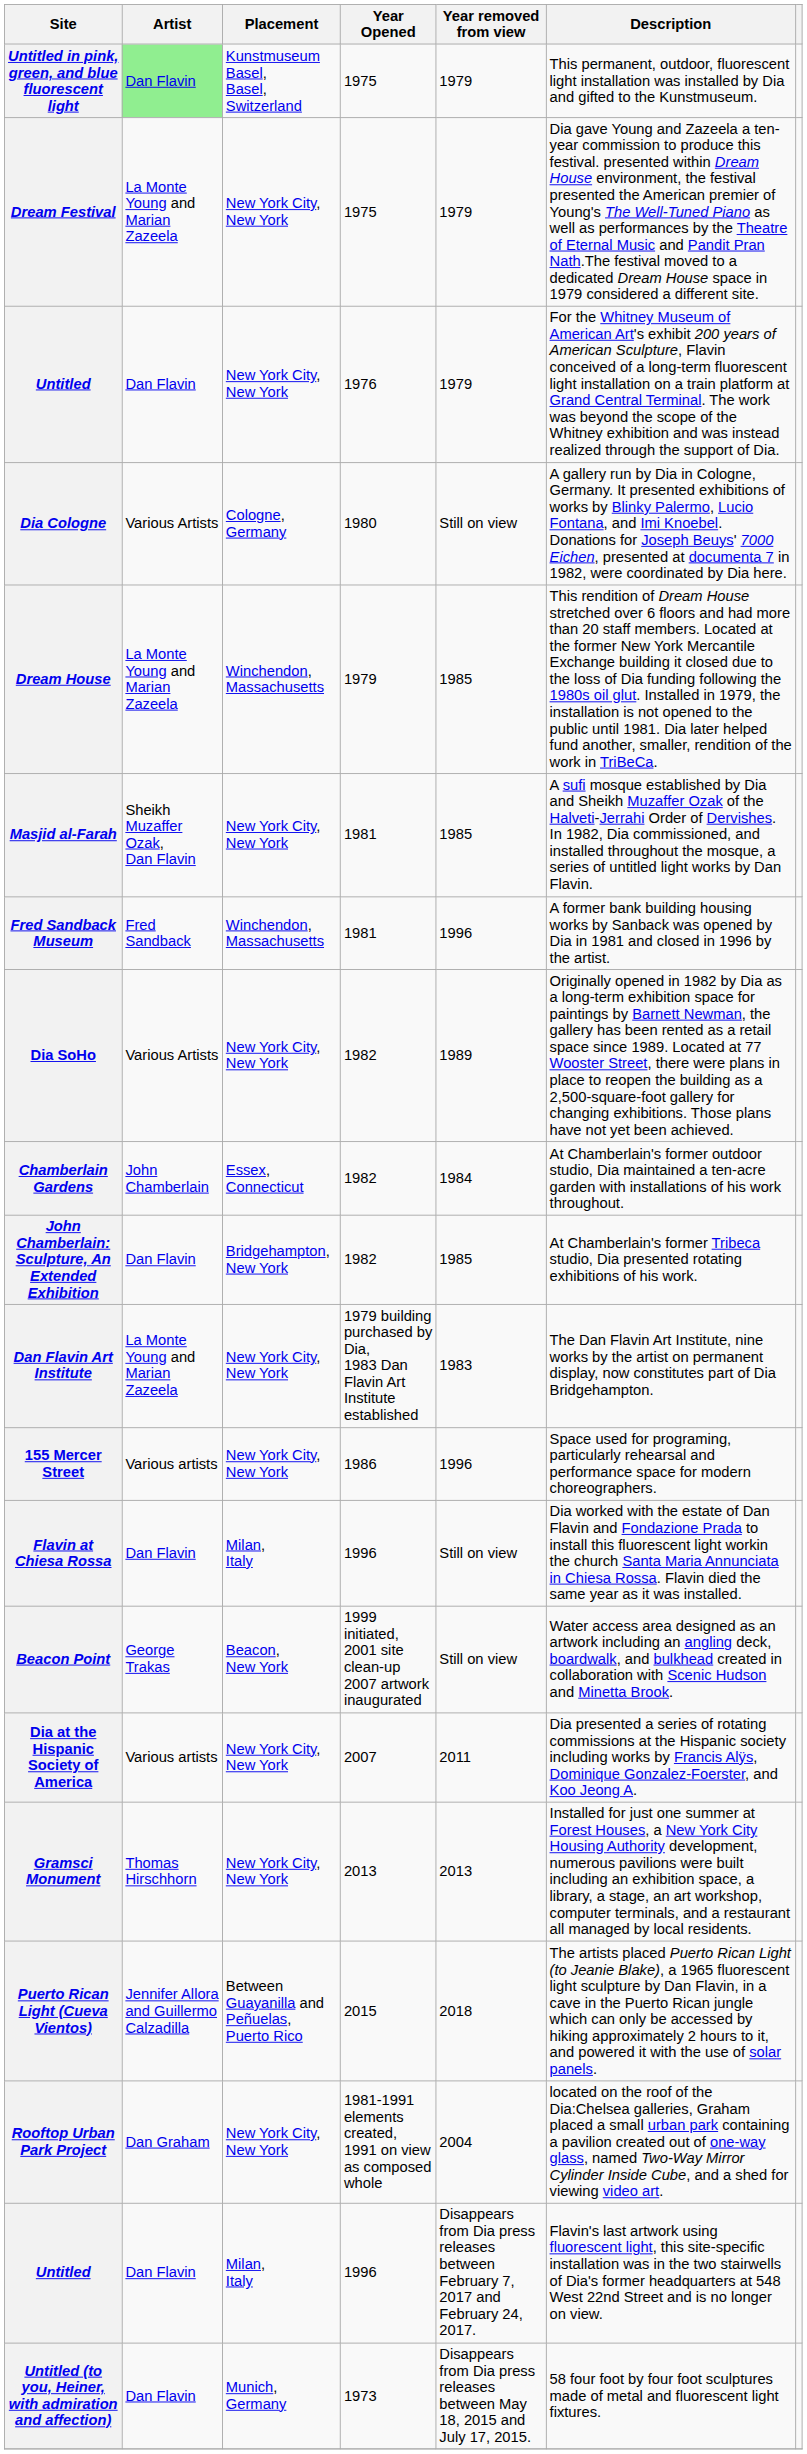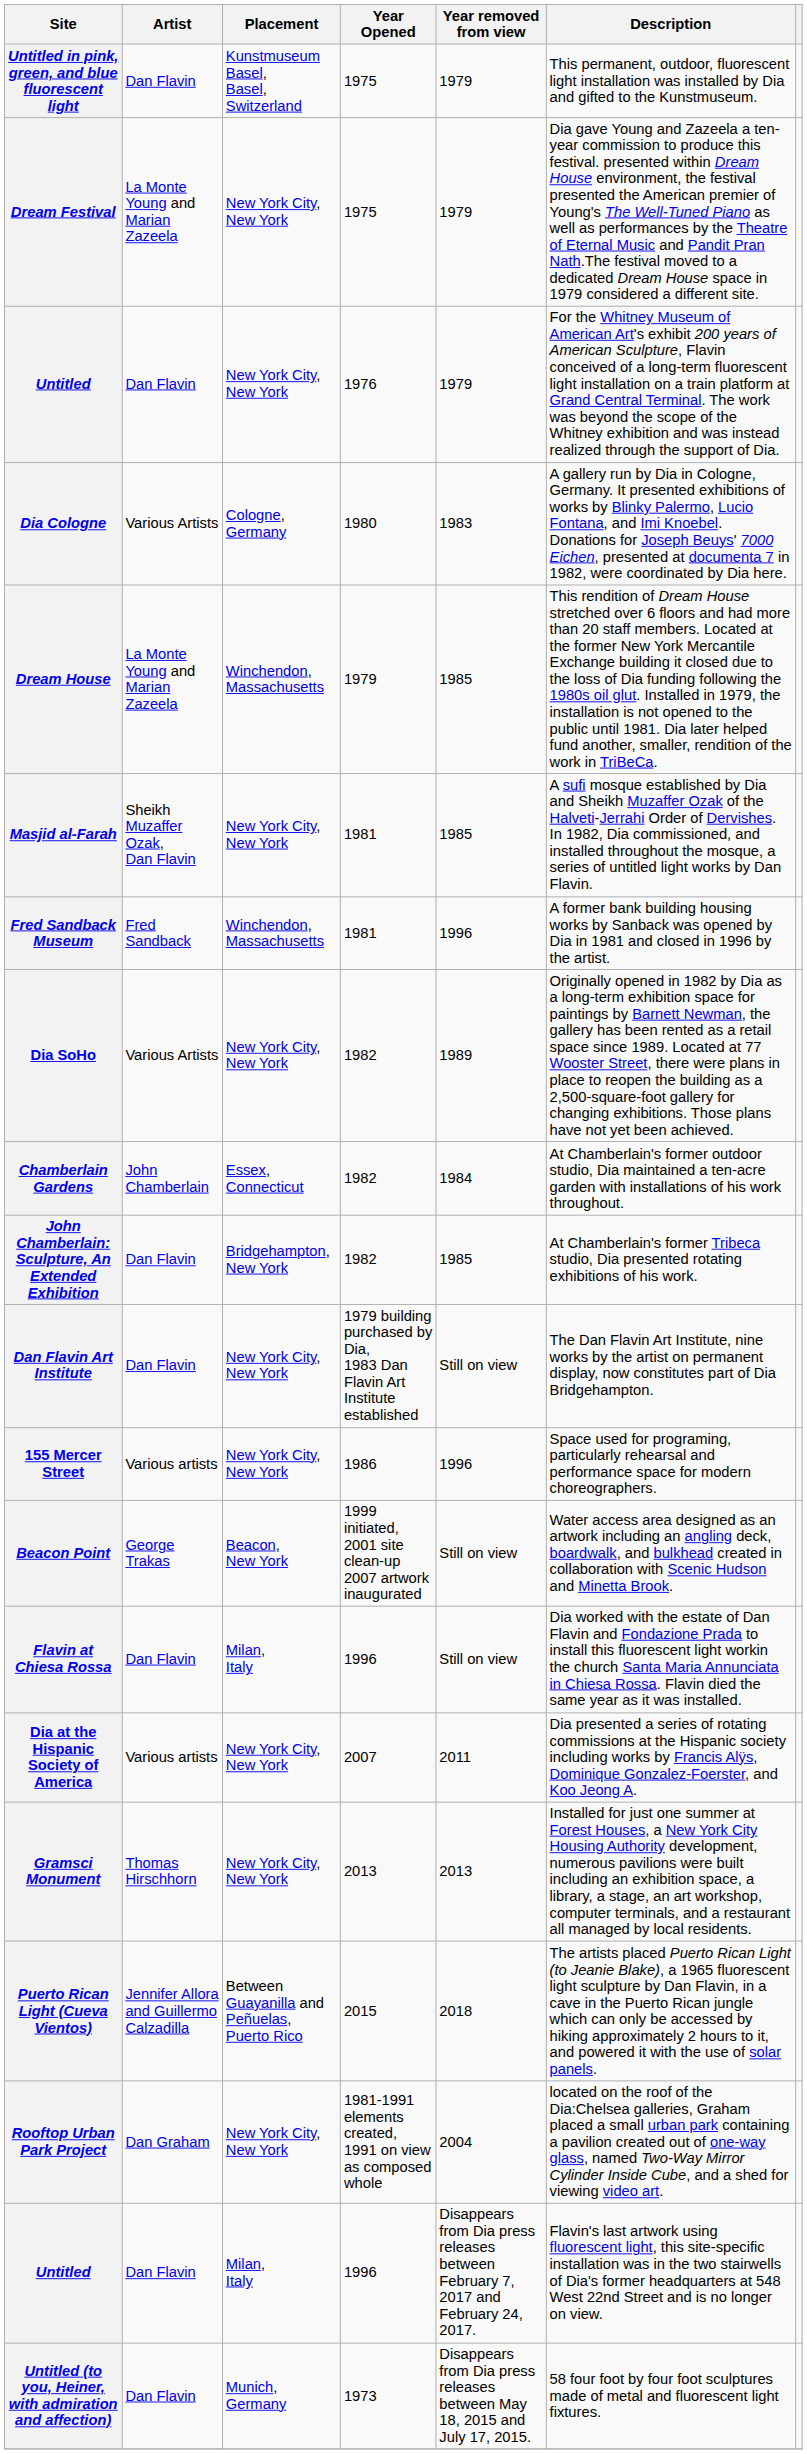Untitled in pink, green, and blue fluorescent light | Artist: lightgreen background -> no background
Dia Cologne | Year removed from view: Still on view -> 1983
Dan Flavin Art Institute | Artist: La Monte Young and Marian Zazeela -> Dan Flavin
Dan Flavin Art Institute | Year removed from view: 1983 -> Still on view
rows swapped: Flavin at Chiesa Rossa <-> Beacon Point
